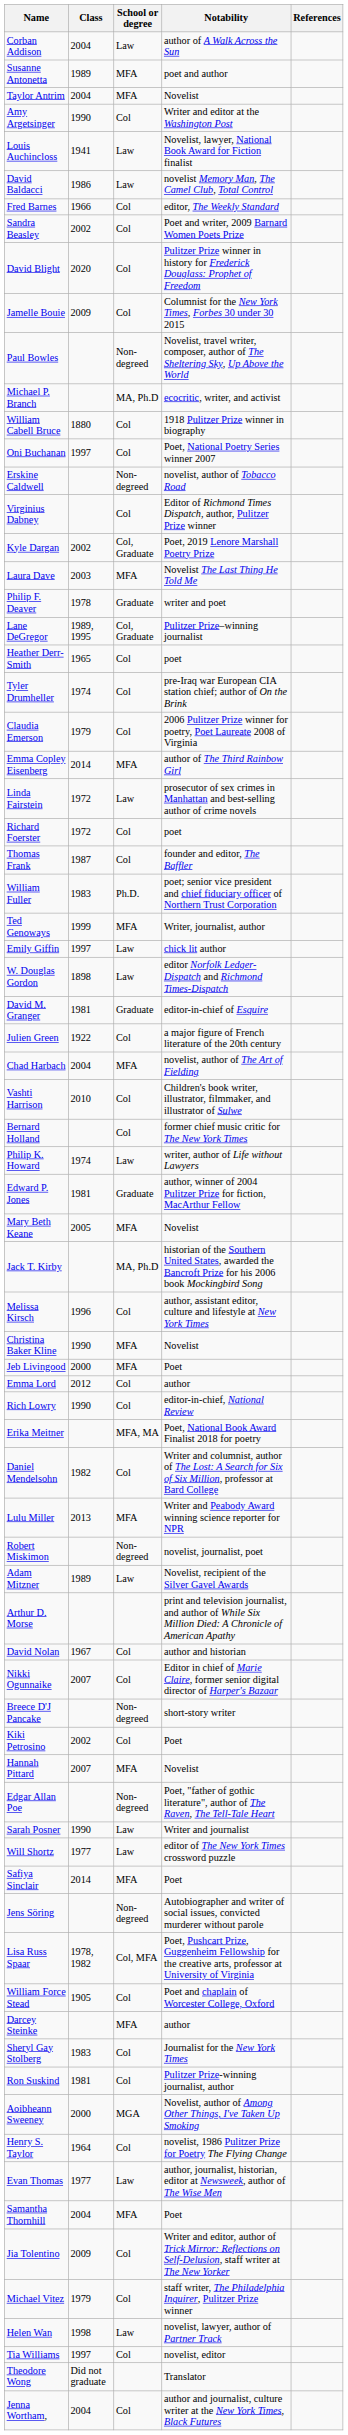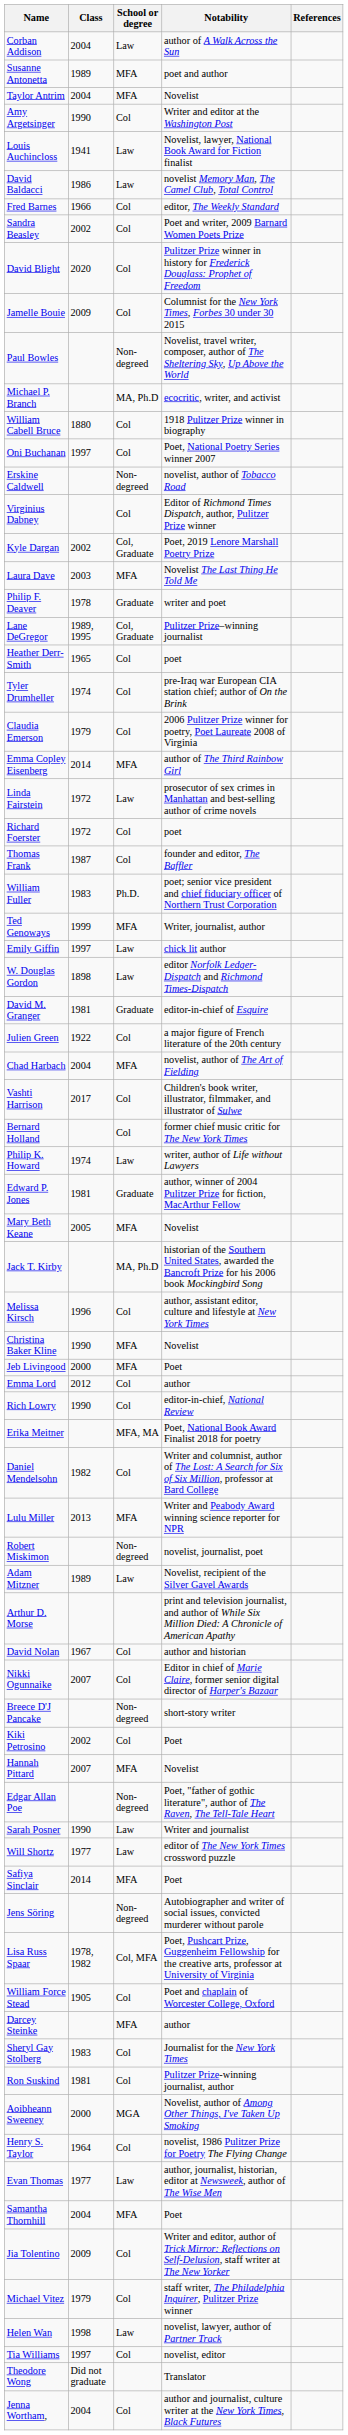Vashti Harrison | Class: 2010 -> 2017
